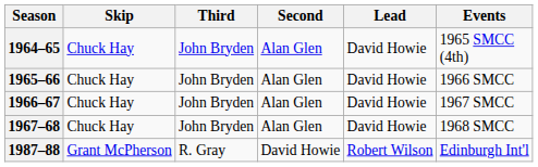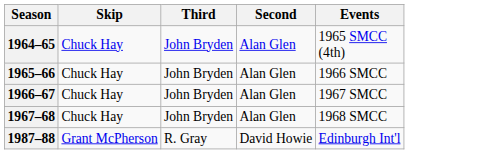- column: Lead | David Howie | David Howie | David Howie | David Howie | Robert Wilson
